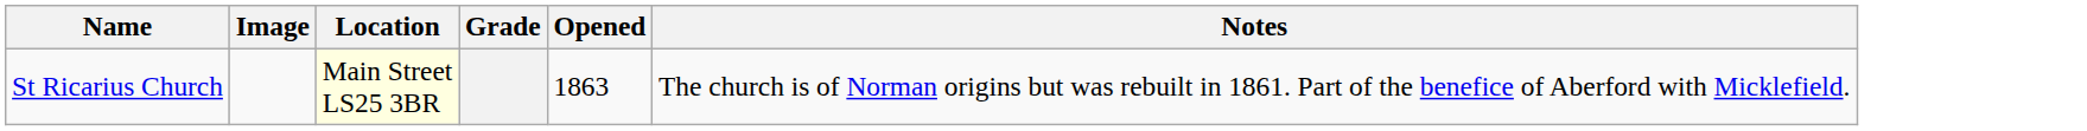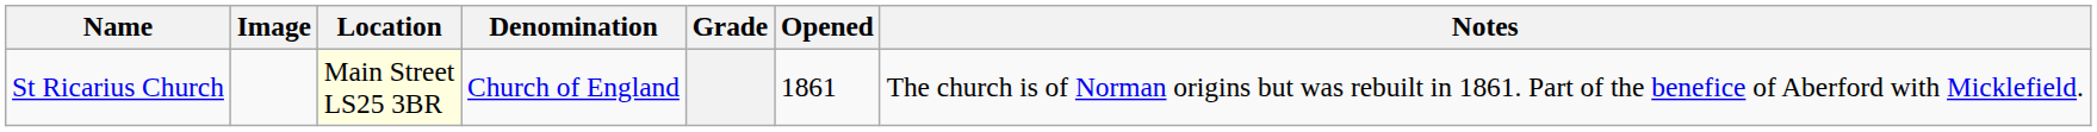+ column: Denomination | Church of England
St Ricarius Church | Opened: 1863 -> 1861
